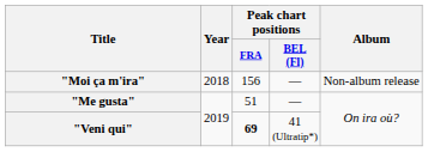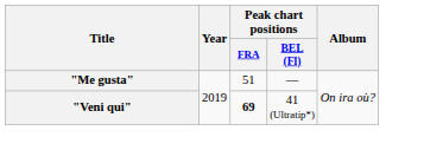- row: "Moi ça m'ira" | 2018 | 156 | — | Non-album release
